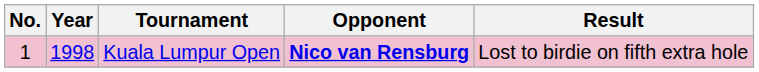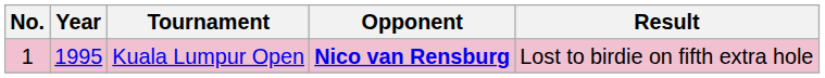Kuala Lumpur Open | Year: 1998 -> 1995
